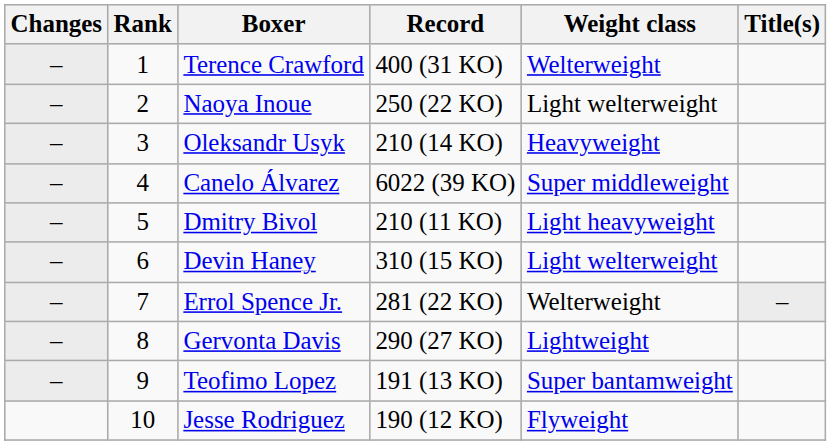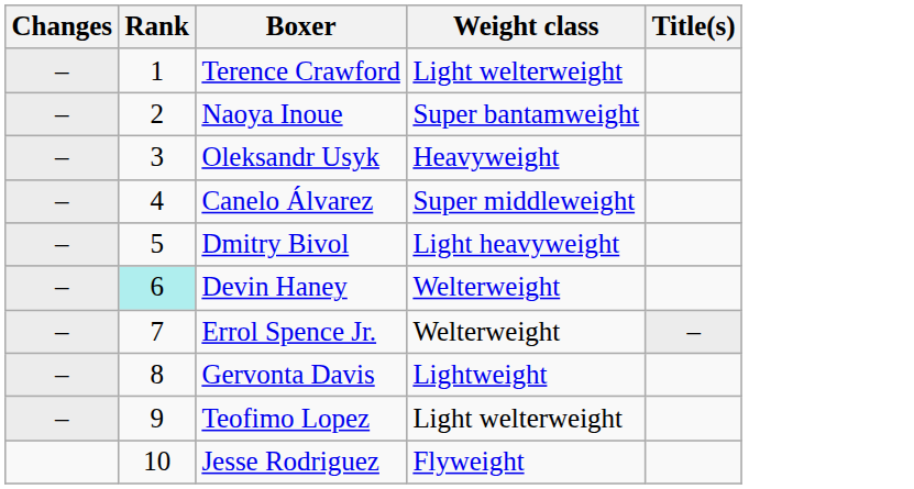- column: Record | 400 (31 KO) | 250 (22 KO) | 210 (14 KO) | 6022 (39 KO) | 210 (11 KO) | 310 (15 KO) | 281 (22 KO) | 290 (27 KO) | 191 (13 KO) | 190 (12 KO)
Terence Crawford | Weight class: Welterweight -> Light welterweight
Naoya Inoue | Weight class: Light welterweight -> Super bantamweight
Devin Haney | Rank: no background -> paleturquoise background
Devin Haney | Weight class: Light welterweight -> Welterweight
Teofimo Lopez | Weight class: Super bantamweight -> Light welterweight
